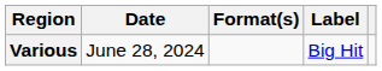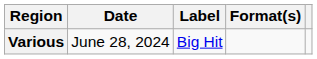columns swapped: Format(s) <-> Label
